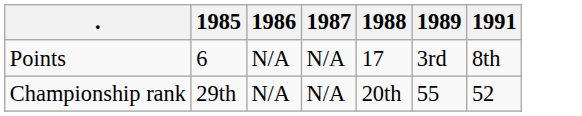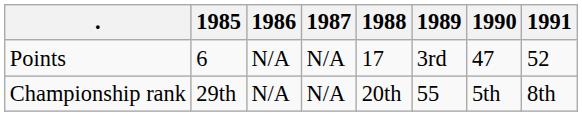+ column: 1990 | 47 | 5th
Points | 1991: 8th -> 52
Championship rank | 1991: 52 -> 8th
